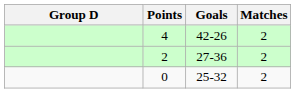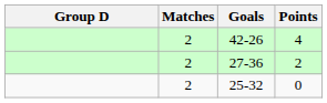columns swapped: Matches <-> Points
